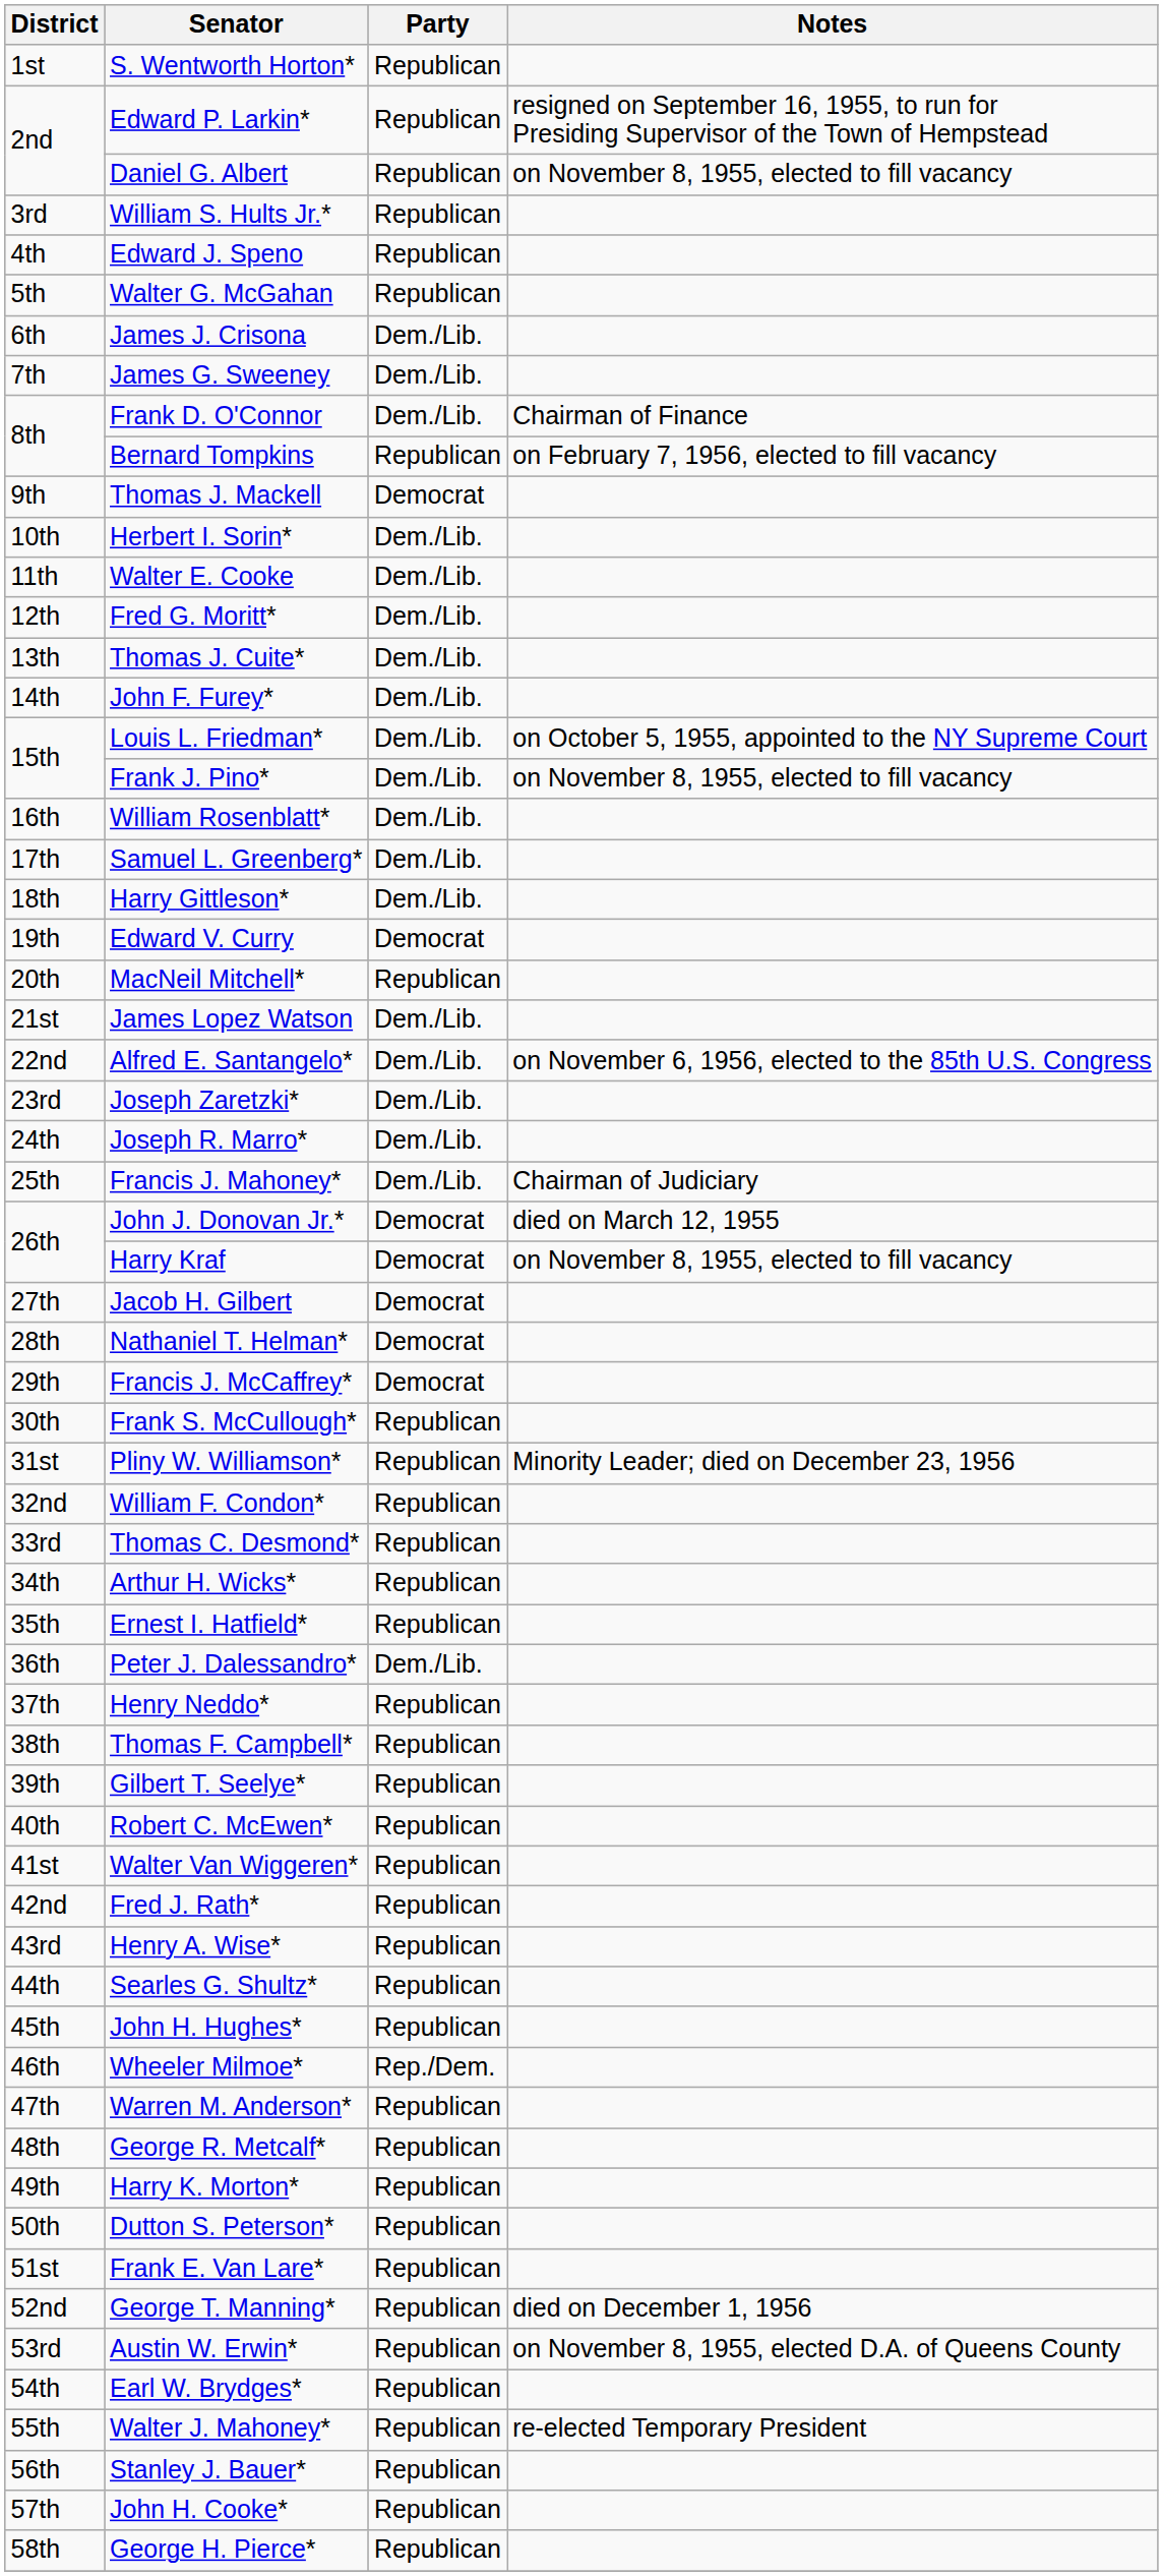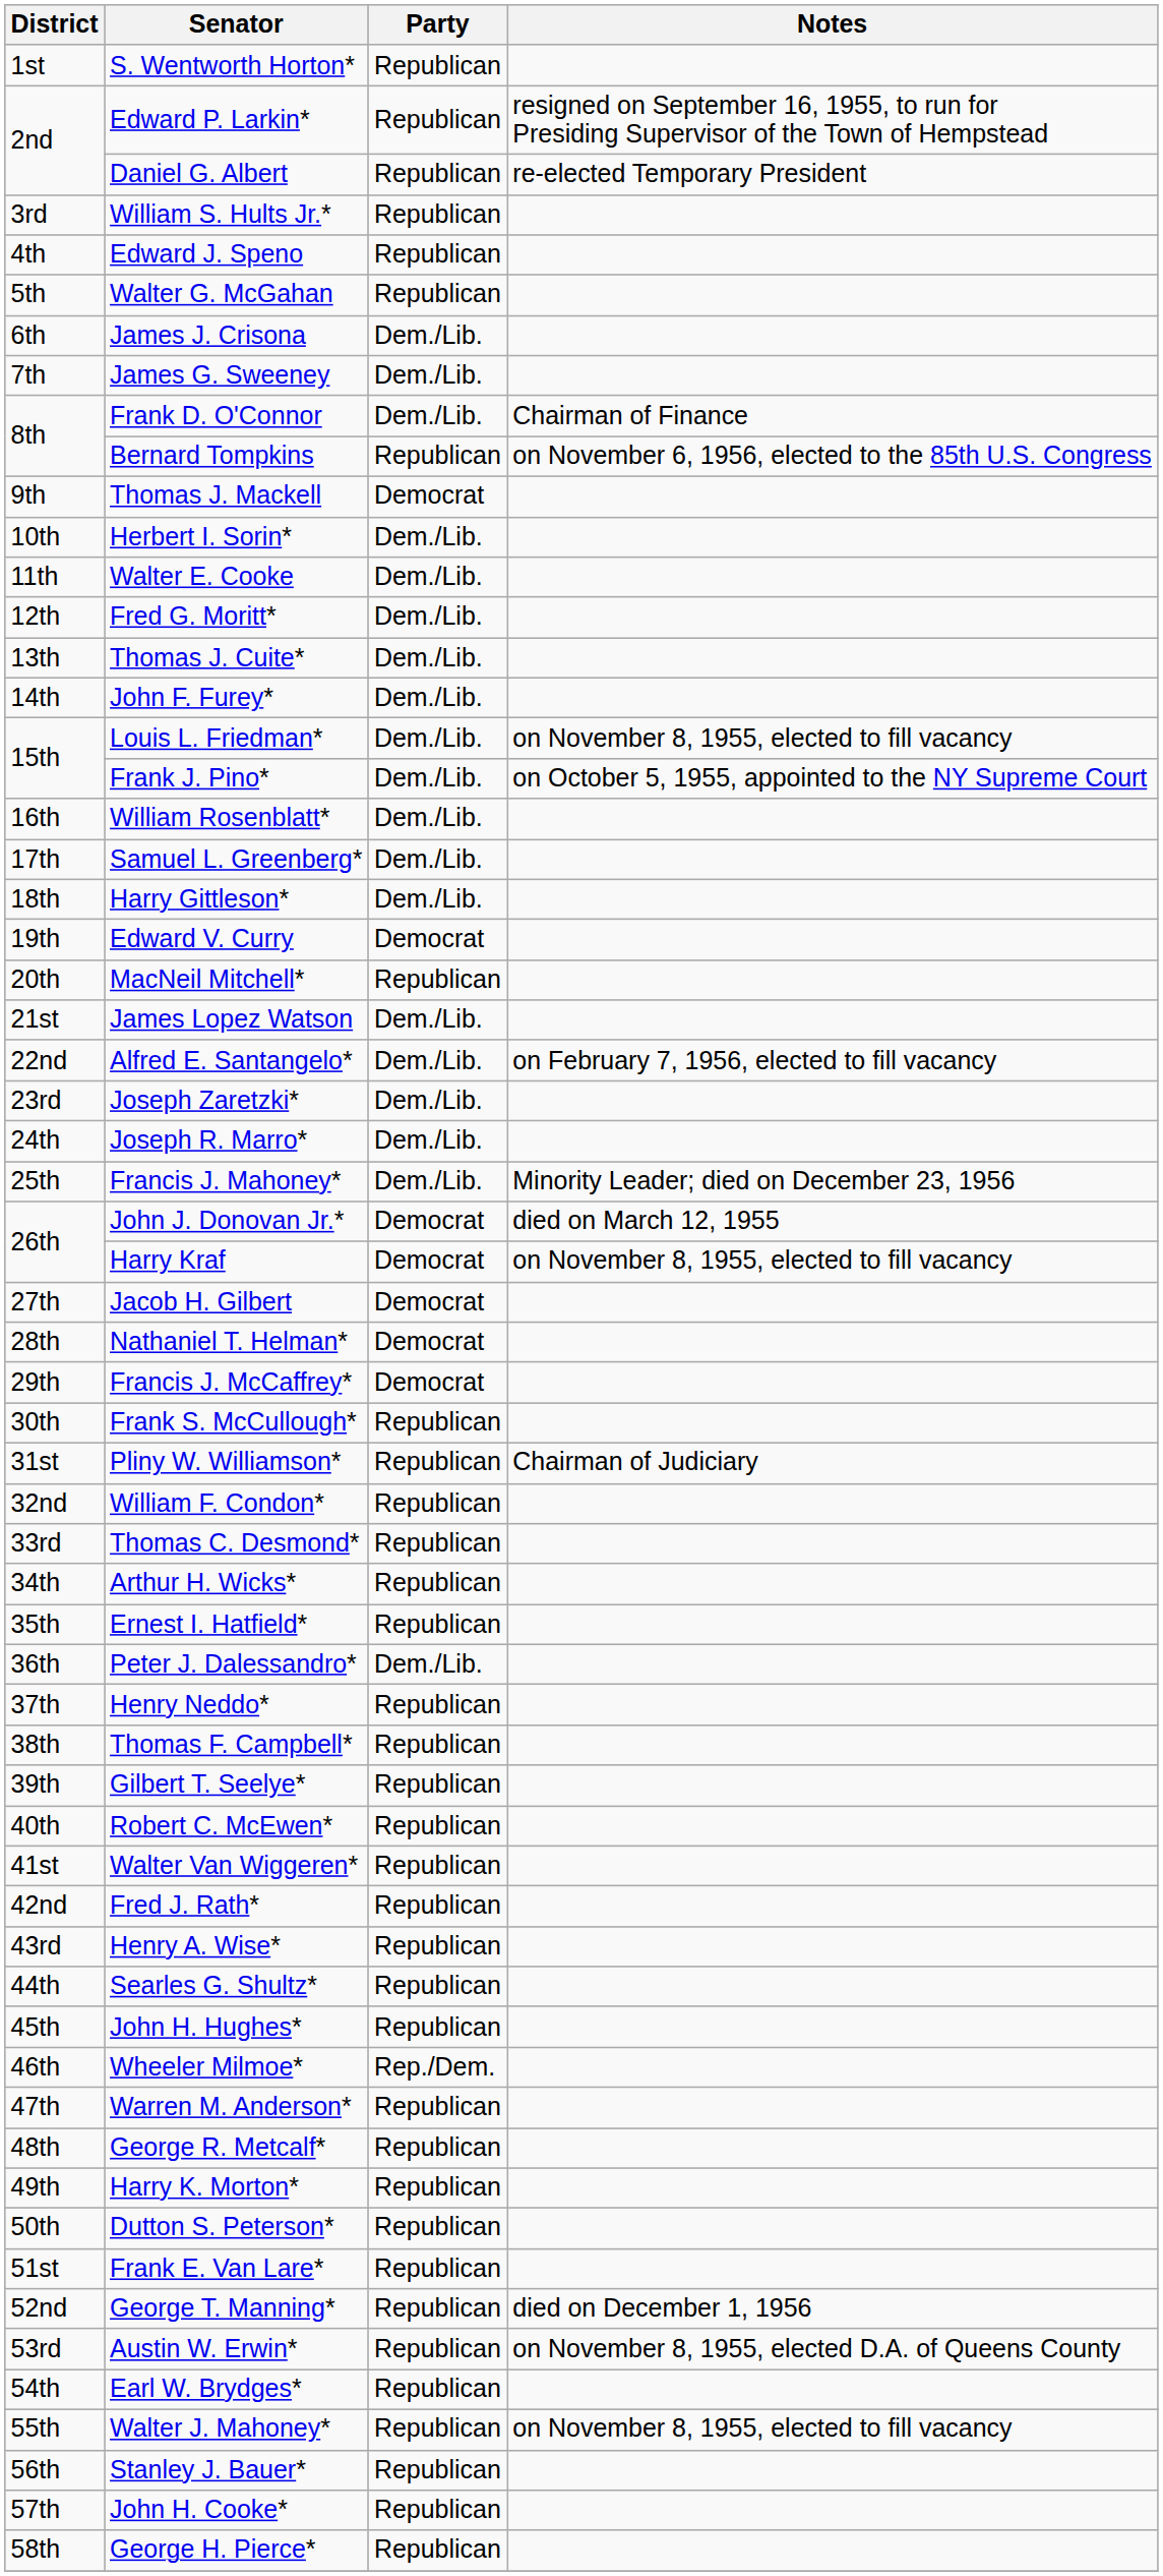Daniel G. Albert | Notes: on November 8, 1955, elected to fill vacancy -> re-elected Temporary President
Bernard Tompkins | Notes: on February 7, 1956, elected to fill vacancy -> on November 6, 1956, elected to the 85th U.S. Congress
Louis L. Friedman* | Notes: on October 5, 1955, appointed to the NY Supreme Court -> on November 8, 1955, elected to fill vacancy
Frank J. Pino* | Notes: on November 8, 1955, elected to fill vacancy -> on October 5, 1955, appointed to the NY Supreme Court
Alfred E. Santangelo* | Notes: on November 6, 1956, elected to the 85th U.S. Congress -> on February 7, 1956, elected to fill vacancy
Francis J. Mahoney* | Notes: Chairman of Judiciary -> Minority Leader; died on December 23, 1956
Pliny W. Williamson* | Notes: Minority Leader; died on December 23, 1956 -> Chairman of Judiciary
Walter J. Mahoney* | Notes: re-elected Temporary President -> on November 8, 1955, elected to fill vacancy
